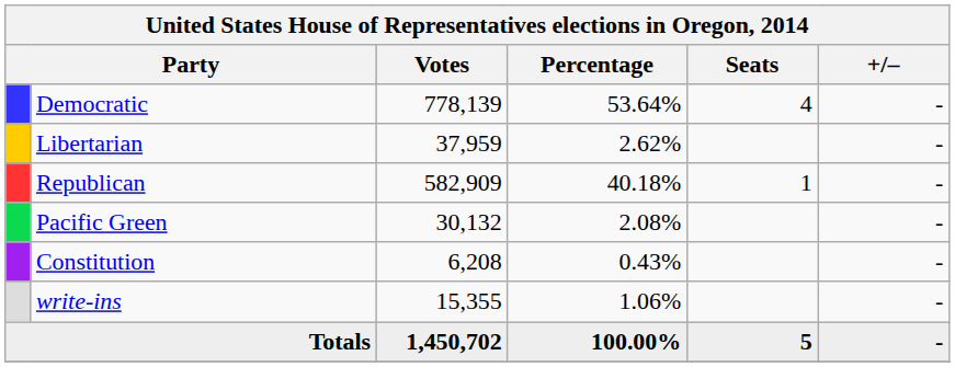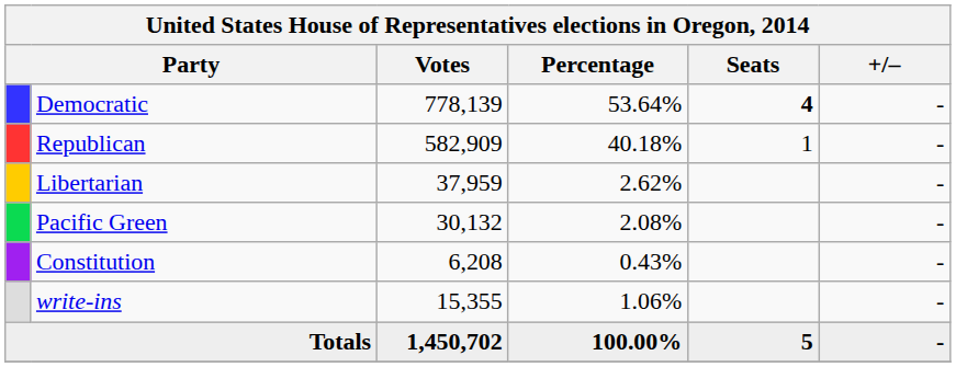Democratic | Seats: normal -> bold
rows swapped: Republican <-> Libertarian
